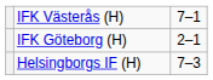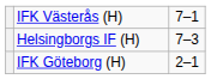rows swapped: Helsingborgs IF (H) <-> IFK Göteborg (H)
